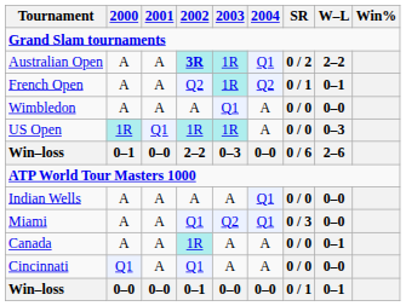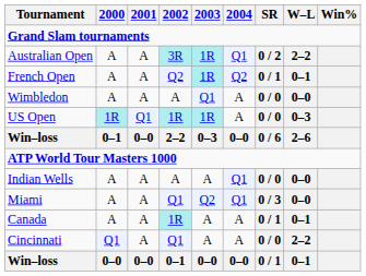Australian Open | 2002: bold -> normal
Canada | SR: 0 / 0 -> 0 / 1
Cincinnati | W–L: 0–0 -> 2–2
